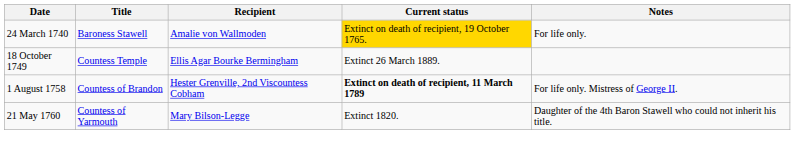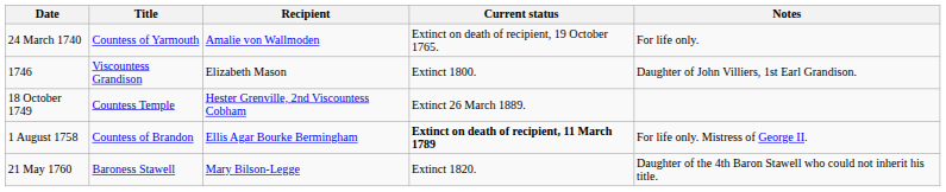24 March 1740 | Title: Baroness Stawell -> Countess of Yarmouth
24 March 1740 | Current status: gold background -> no background
+ row: 1746 | Viscountess Grandison | Elizabeth Mason | Extinct 1800. | Daughter of John Villiers, 1st Earl Grandison.
18 October 1749 | Recipient: Ellis Agar Bourke Bermingham -> Hester Grenville, 2nd Viscountess Cobham
1 August 1758 | Recipient: Hester Grenville, 2nd Viscountess Cobham -> Ellis Agar Bourke Bermingham
21 May 1760 | Title: Countess of Yarmouth -> Baroness Stawell
